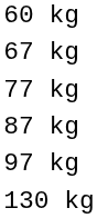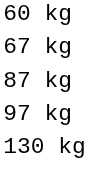- row: 77 kg
